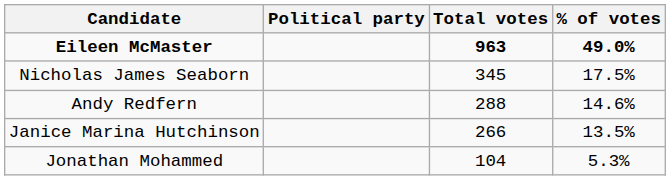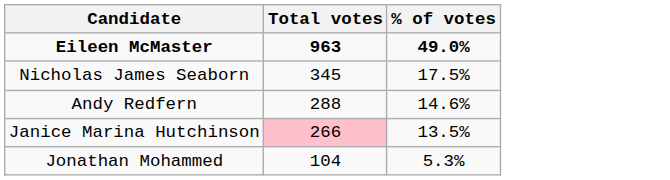- column: Political party
Janice Marina Hutchinson | Total votes: no background -> pink background
